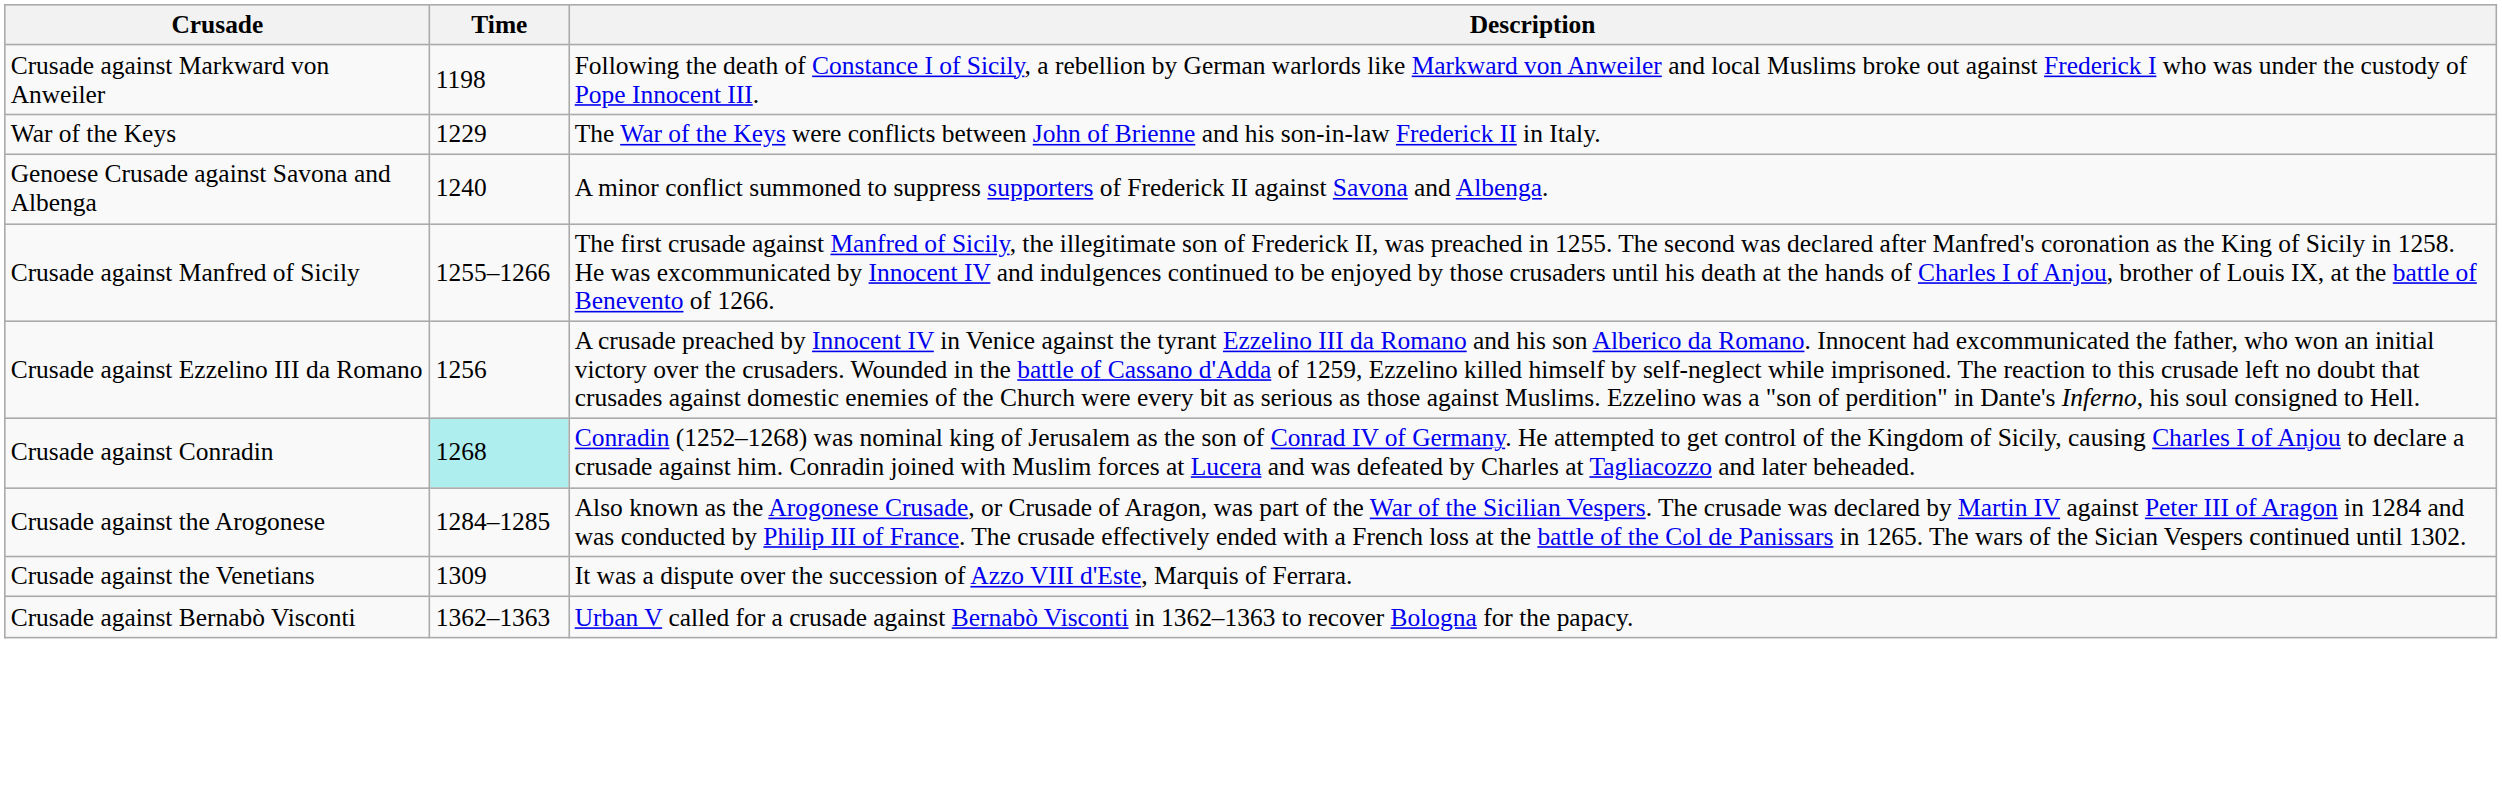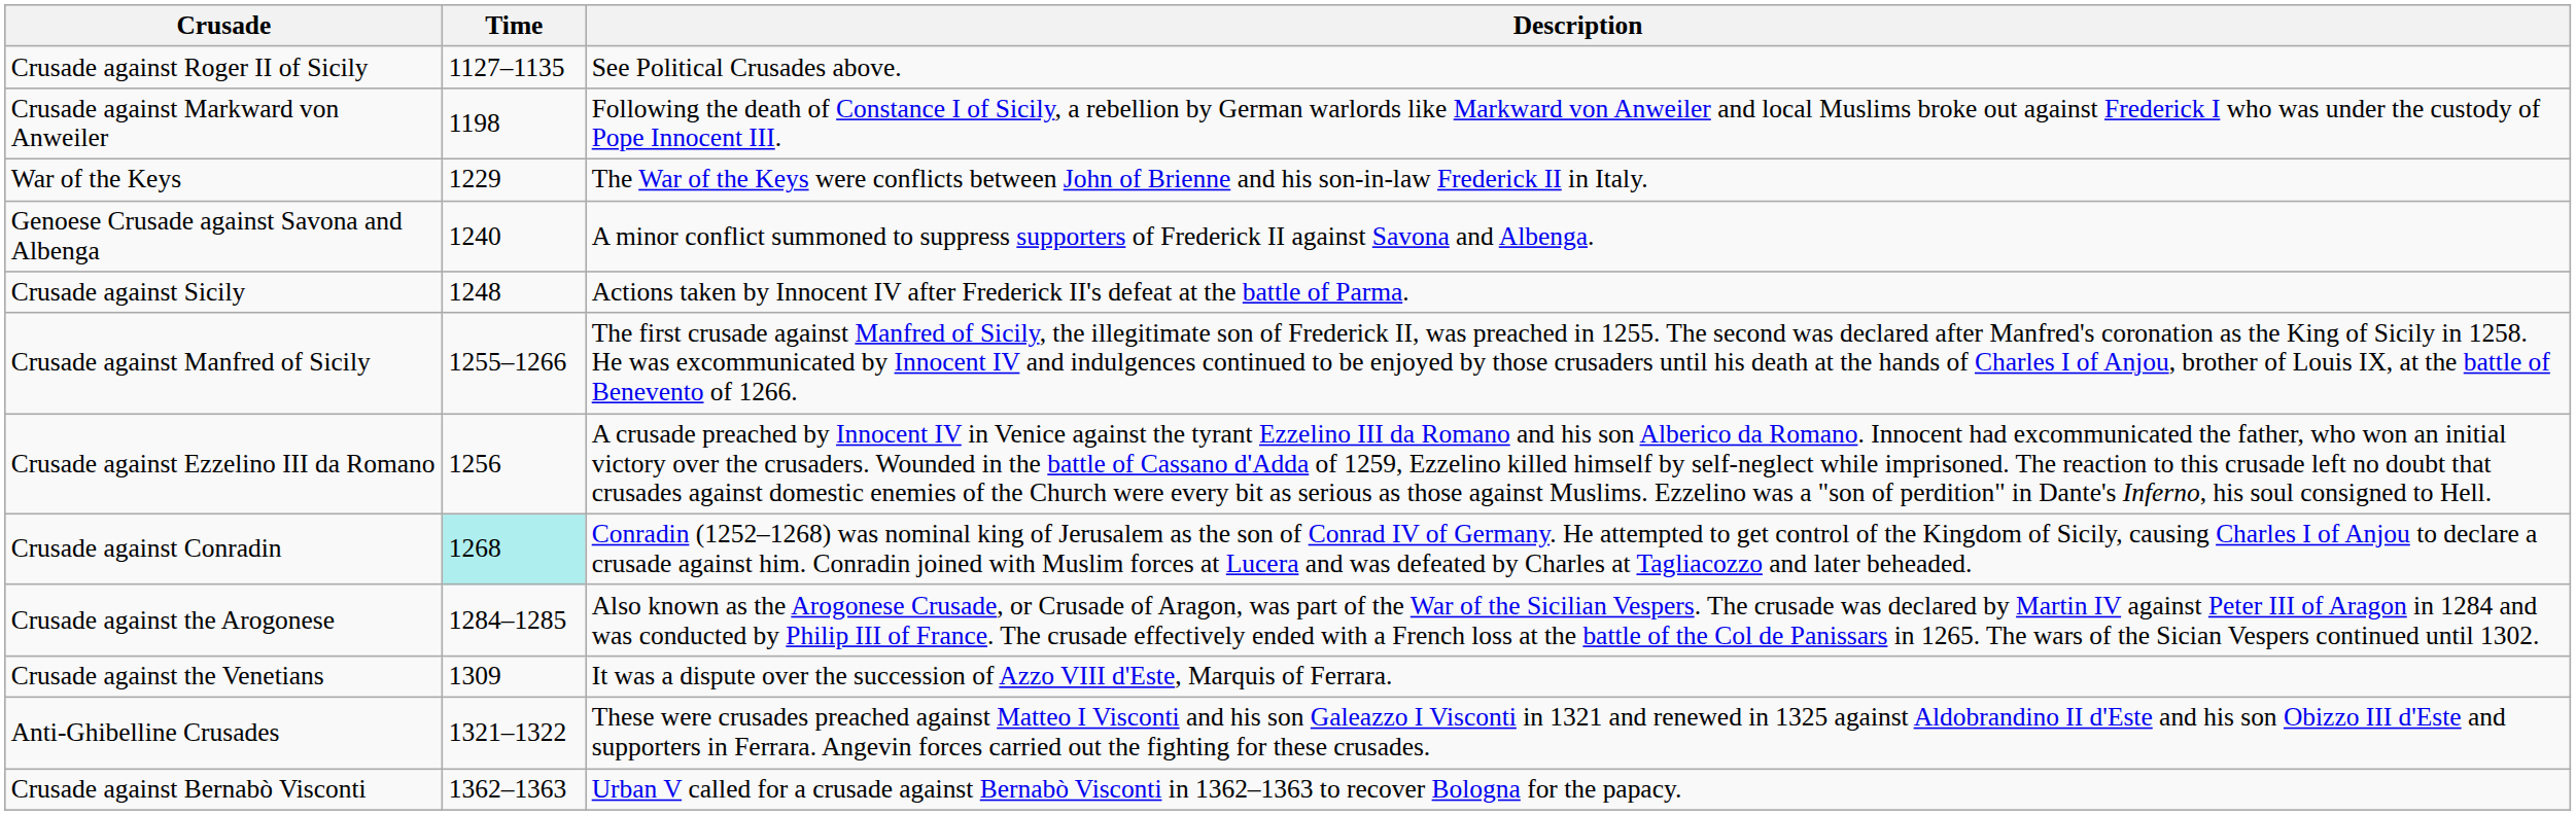+ row: Crusade against Roger II of Sicily | 1127–1135 | See Political Crusades above.
+ row: Crusade against Sicily | 1248 | Actions taken by Innocent IV after Frederick II's defeat at the battle of Parma.
+ row: Anti-Ghibelline Crusades | 1321–1322 | These were crusades preached against Matteo I Visconti and his son Galeazzo I Visconti in 1321 and renewed in 1325 against Aldobrandino II d'Este and his son Obizzo III d'Este and supporters in Ferrara. Angevin forces carried out the fighting for these crusades.
